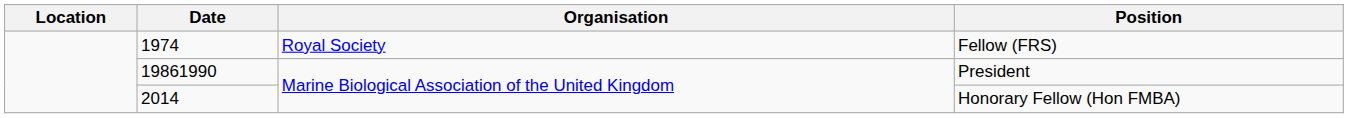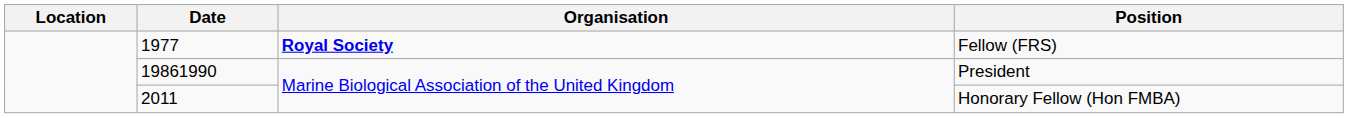Fellow (FRS) | Date: 1974 -> 1977
Fellow (FRS) | Organisation: normal -> bold
Honorary Fellow (Hon FMBA) | Date: 2014 -> 2011
